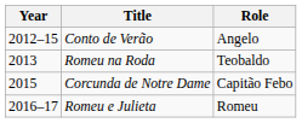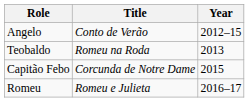columns swapped: Year <-> Role
